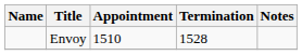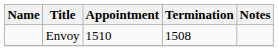Envoy | Termination: 1528 -> 1508
